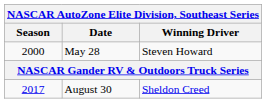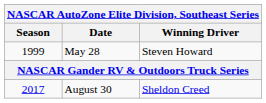May 28 | Season: 2000 -> 1999
